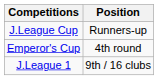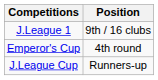rows swapped: J.League 1 <-> J.League Cup
